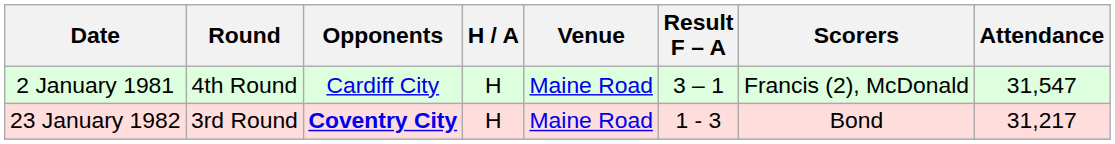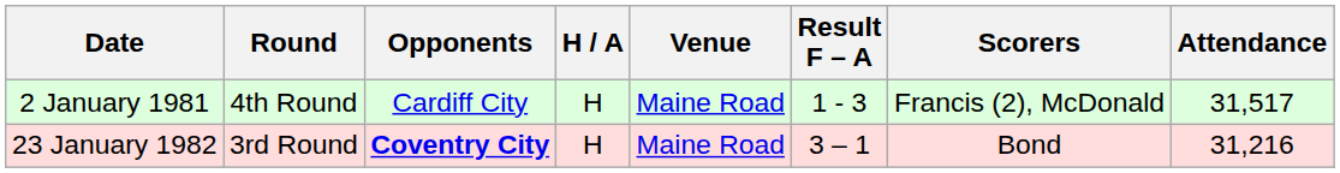2 January 1981 | Result F – A: 3 – 1 -> 1 - 3
2 January 1981 | Attendance: 31,547 -> 31,517
23 January 1982 | Result F – A: 1 - 3 -> 3 – 1
23 January 1982 | Attendance: 31,217 -> 31,216
